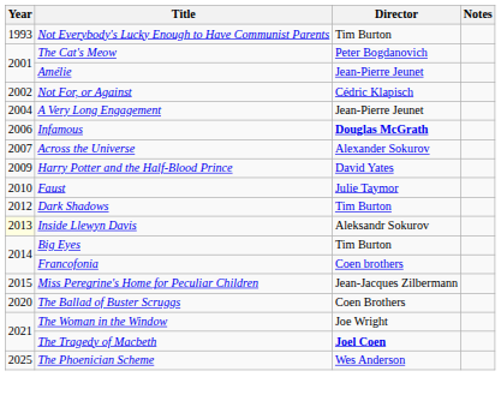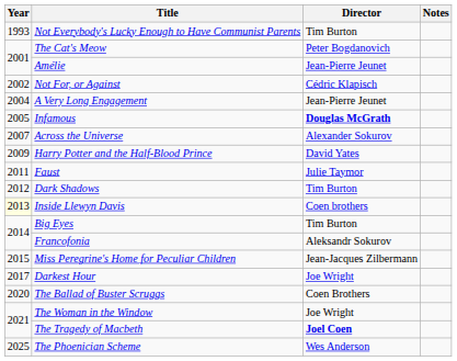Infamous | Year: 2006 -> 2005
Faust | Year: 2010 -> 2011
Inside Llewyn Davis | Director: Aleksandr Sokurov -> Coen brothers
Francofonia | Director: Coen brothers -> Aleksandr Sokurov
+ row: 2017 | Darkest Hour | Joe Wright
